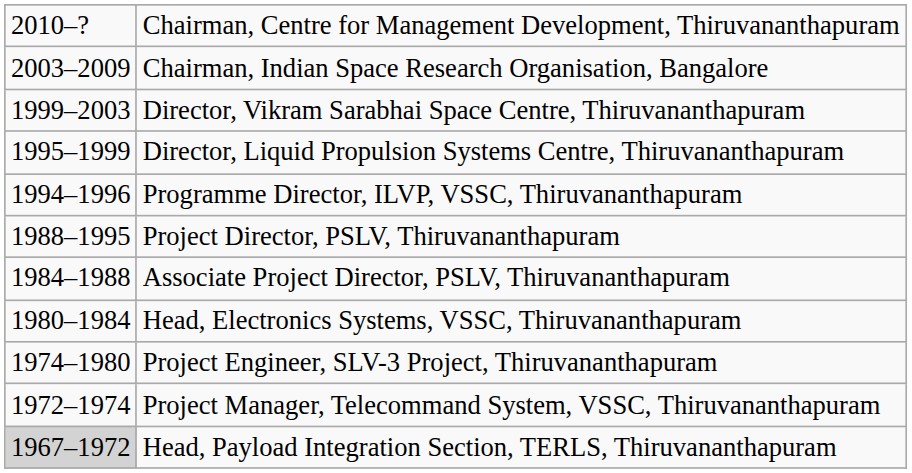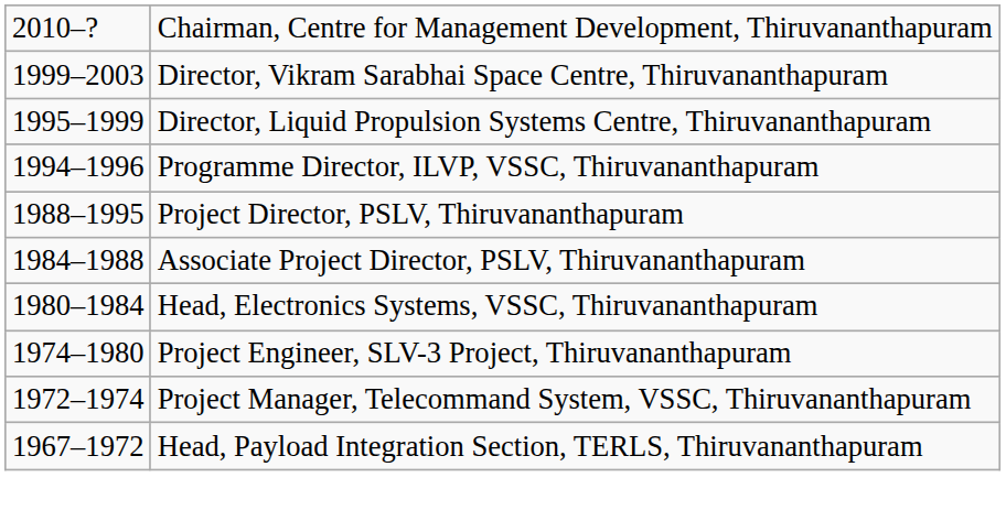- row: 2003–2009 | Chairman, Indian Space Research Organisation, Bangalore
Head, Payload Integration Section, TERLS, Thiruvananthapuram | column 1: lightgrey background -> no background
